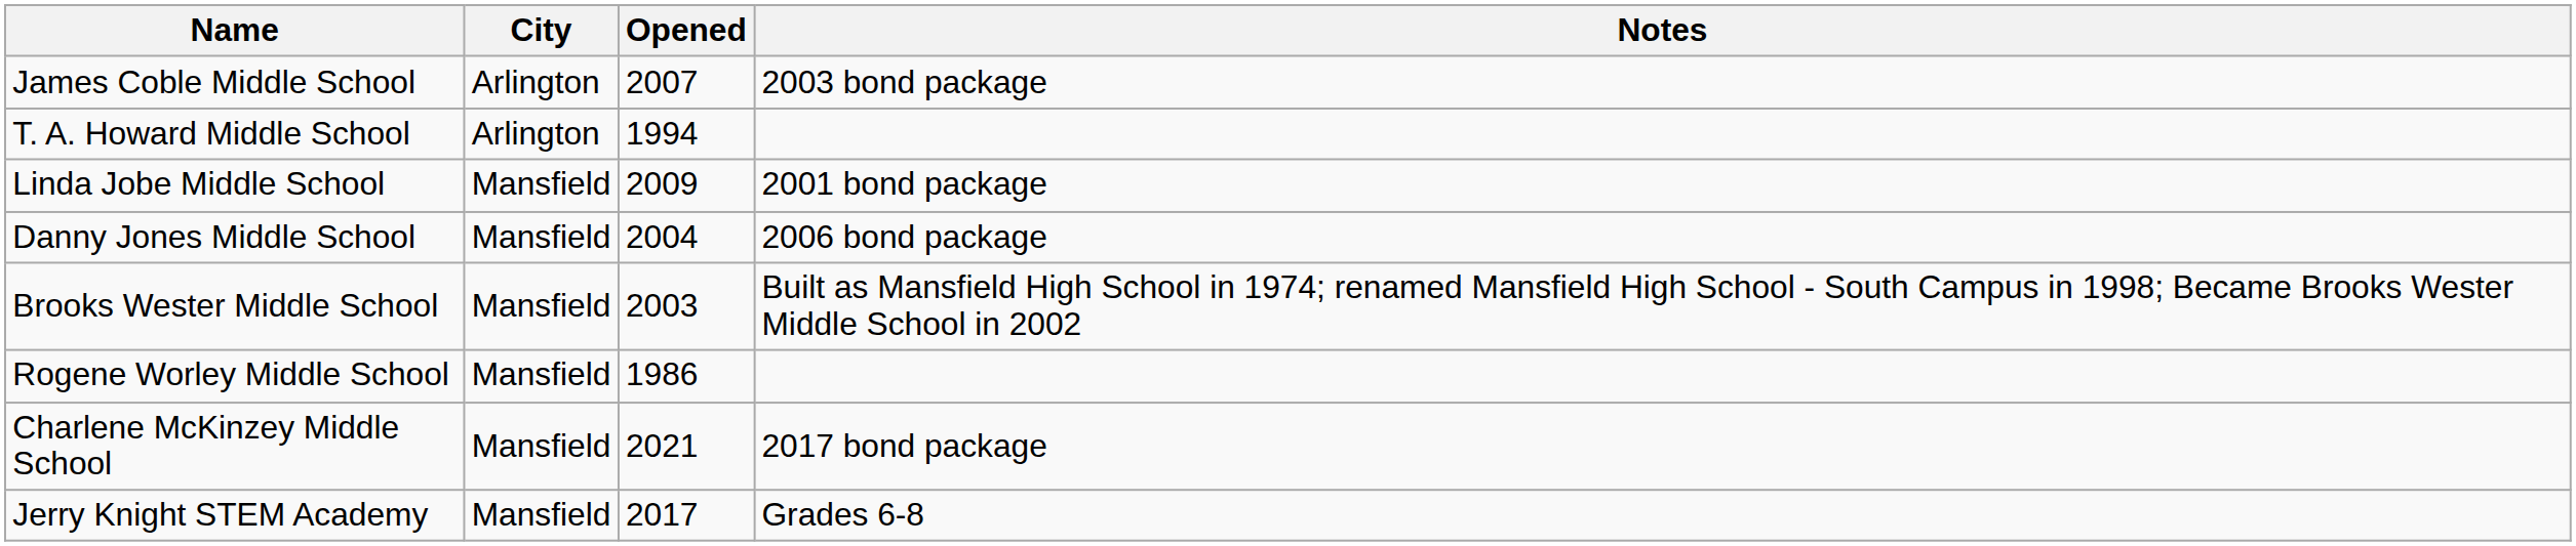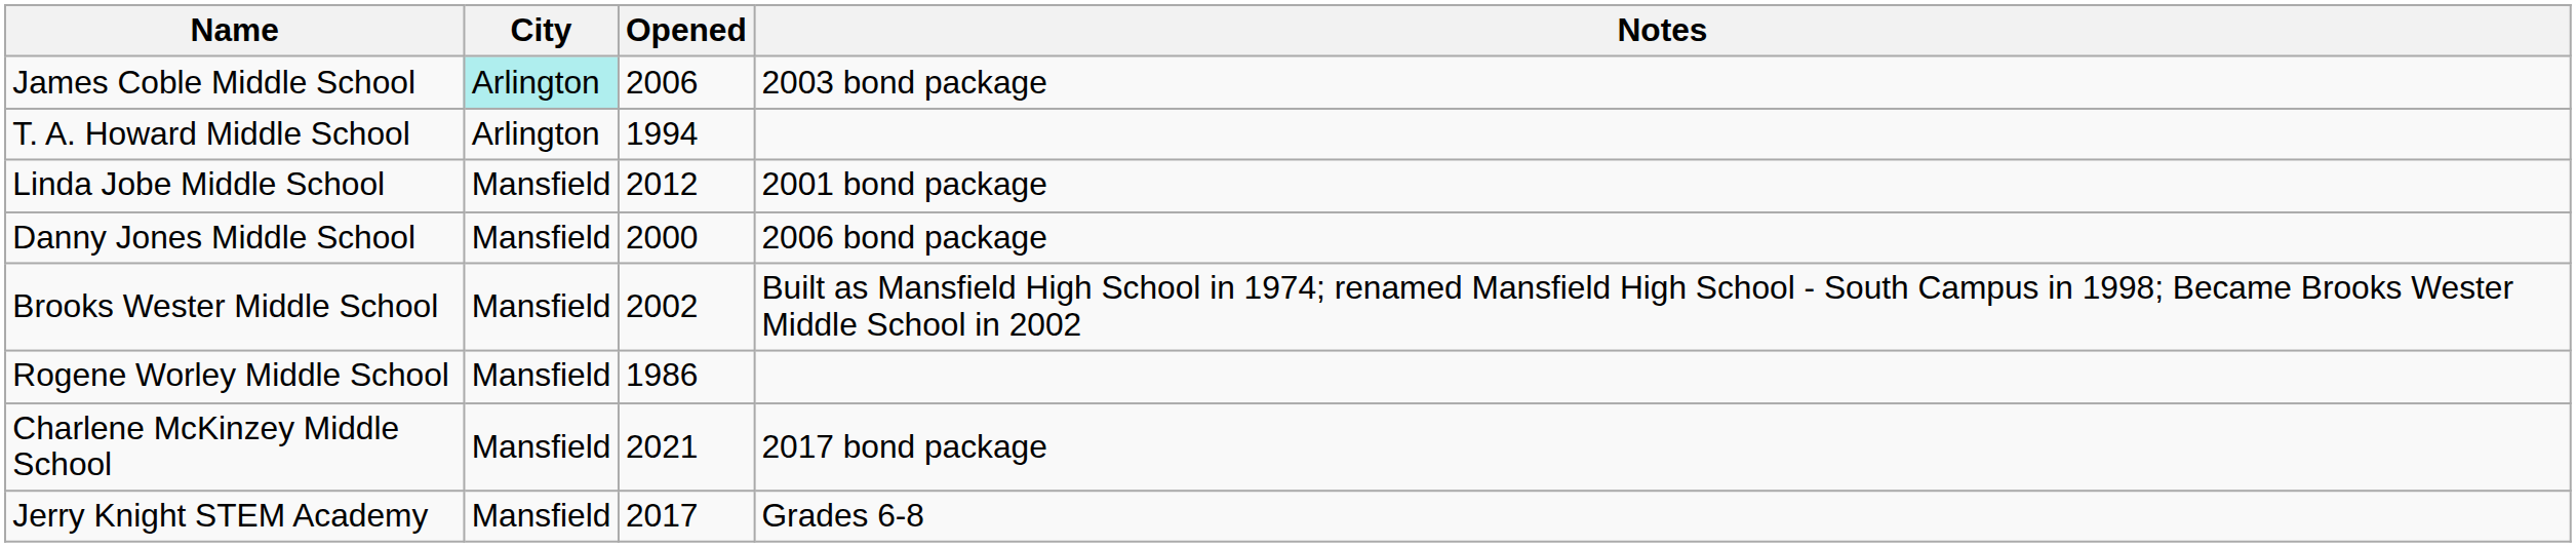James Coble Middle School | City: no background -> paleturquoise background
James Coble Middle School | Opened: 2007 -> 2006
Linda Jobe Middle School | Opened: 2009 -> 2012
Danny Jones Middle School | Opened: 2004 -> 2000
Brooks Wester Middle School | Opened: 2003 -> 2002
